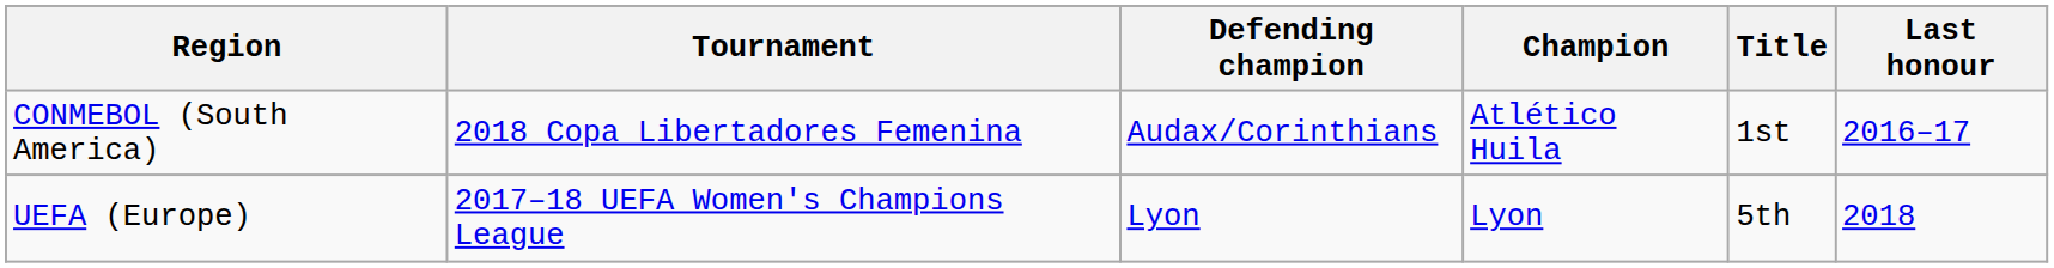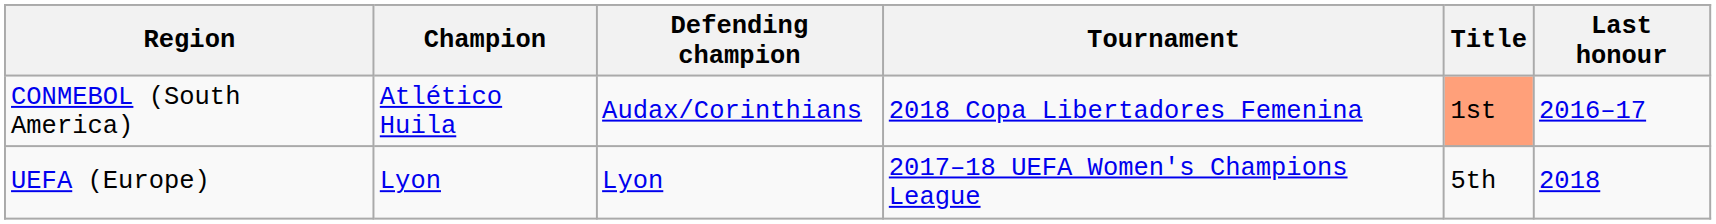columns swapped: Tournament <-> Champion
CONMEBOL (South America) | Title: no background -> lightsalmon background
